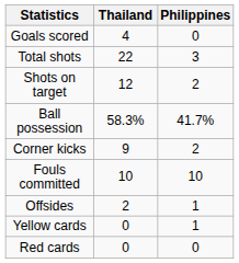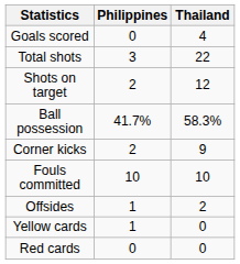columns swapped: Thailand <-> Philippines
